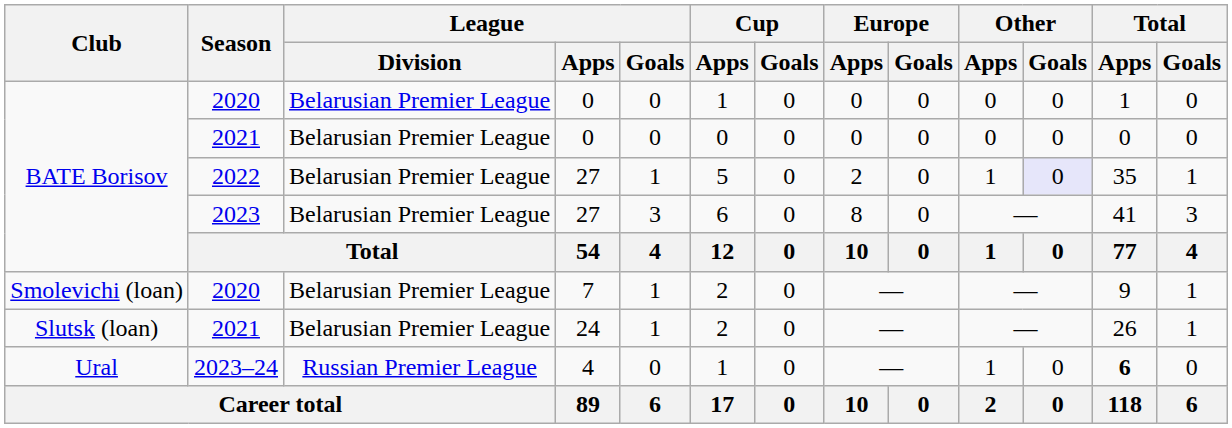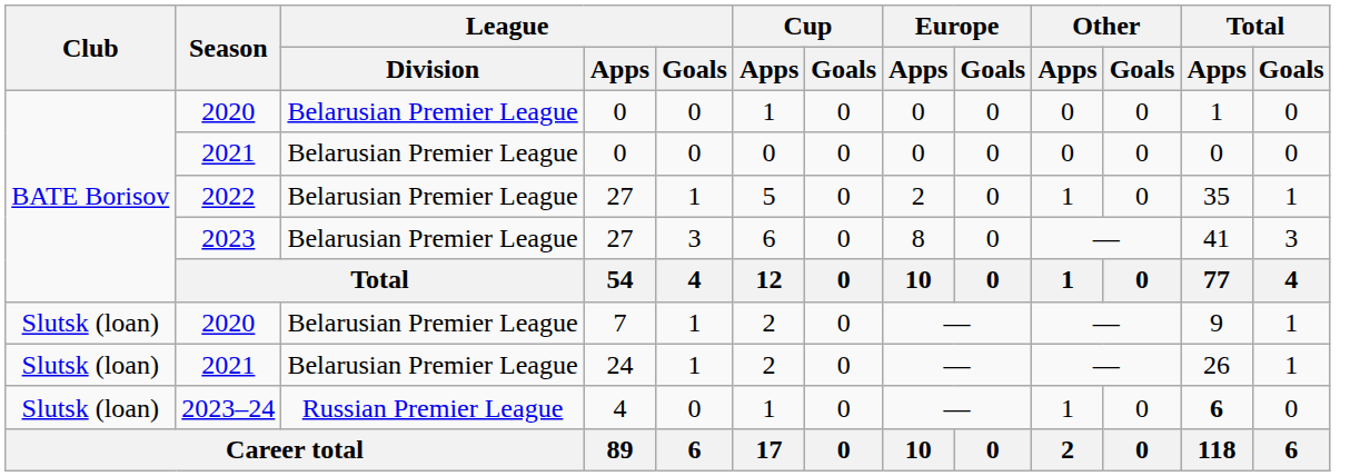2022 | Other / Goals: lavender background -> no background
2020 / 7 | Club: Smolevichi (loan) -> Slutsk (loan)
2023–24 | Club: Ural -> Slutsk (loan)
